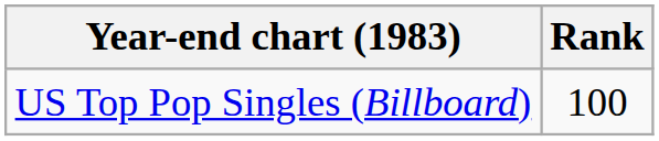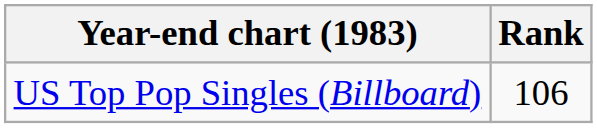US Top Pop Singles (Billboard) | Rank: 100 -> 106
